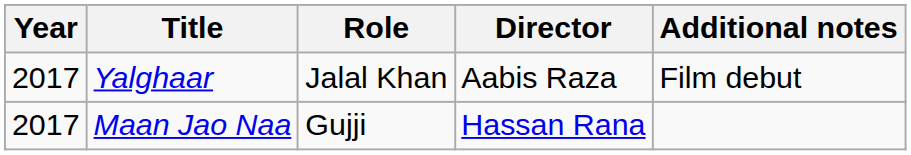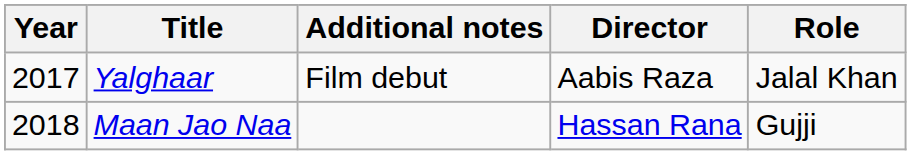columns swapped: Role <-> Additional notes
Maan Jao Naa | Year: 2017 -> 2018
